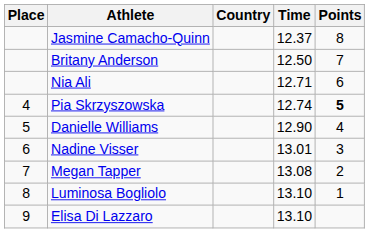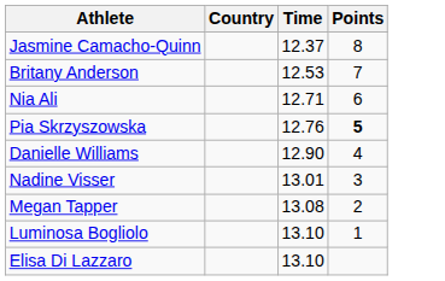- column: Place | 4 | 5 | 6 | 7 | 8 | 9
Britany Anderson | Time: 12.50 -> 12.53
Pia Skrzyszowska | Time: 12.74 -> 12.76
